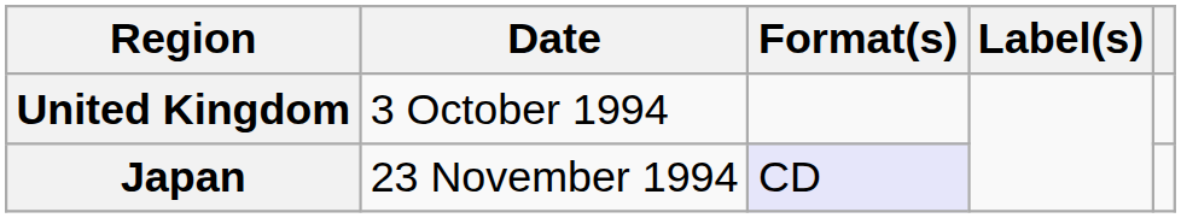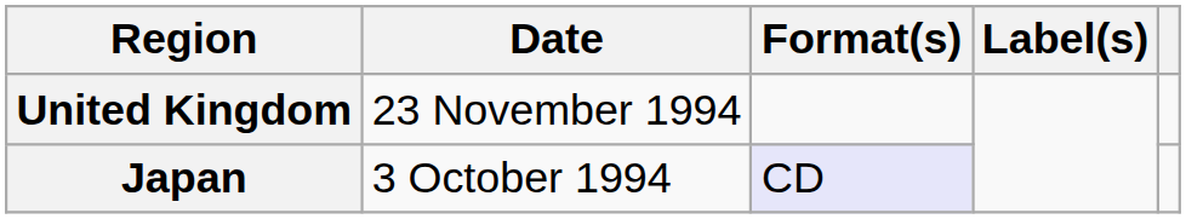United Kingdom | Date: 3 October 1994 -> 23 November 1994
Japan | Date: 23 November 1994 -> 3 October 1994
